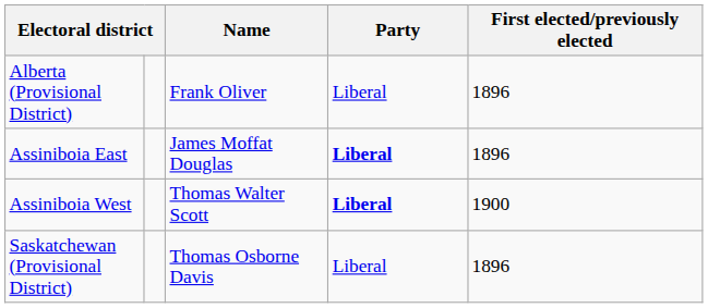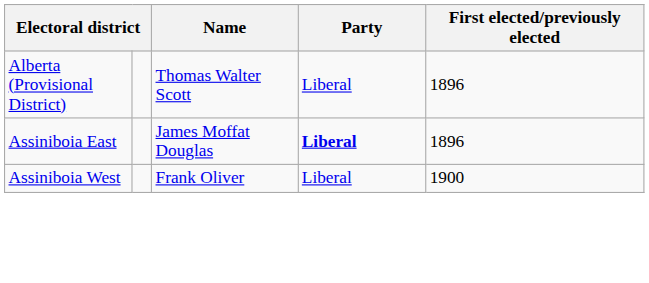Alberta (Provisional District) | Name: Frank Oliver -> Thomas Walter Scott
Assiniboia West | Name: Thomas Walter Scott -> Frank Oliver
Assiniboia West | Party: bold -> normal
- row: Saskatchewan (Provisional District) | Thomas Osborne Davis | Liberal | 1896
